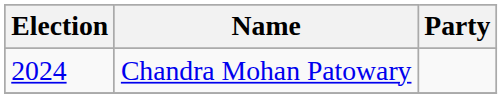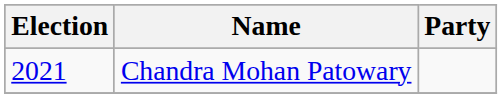Chandra Mohan Patowary | Election: 2024 -> 2021
